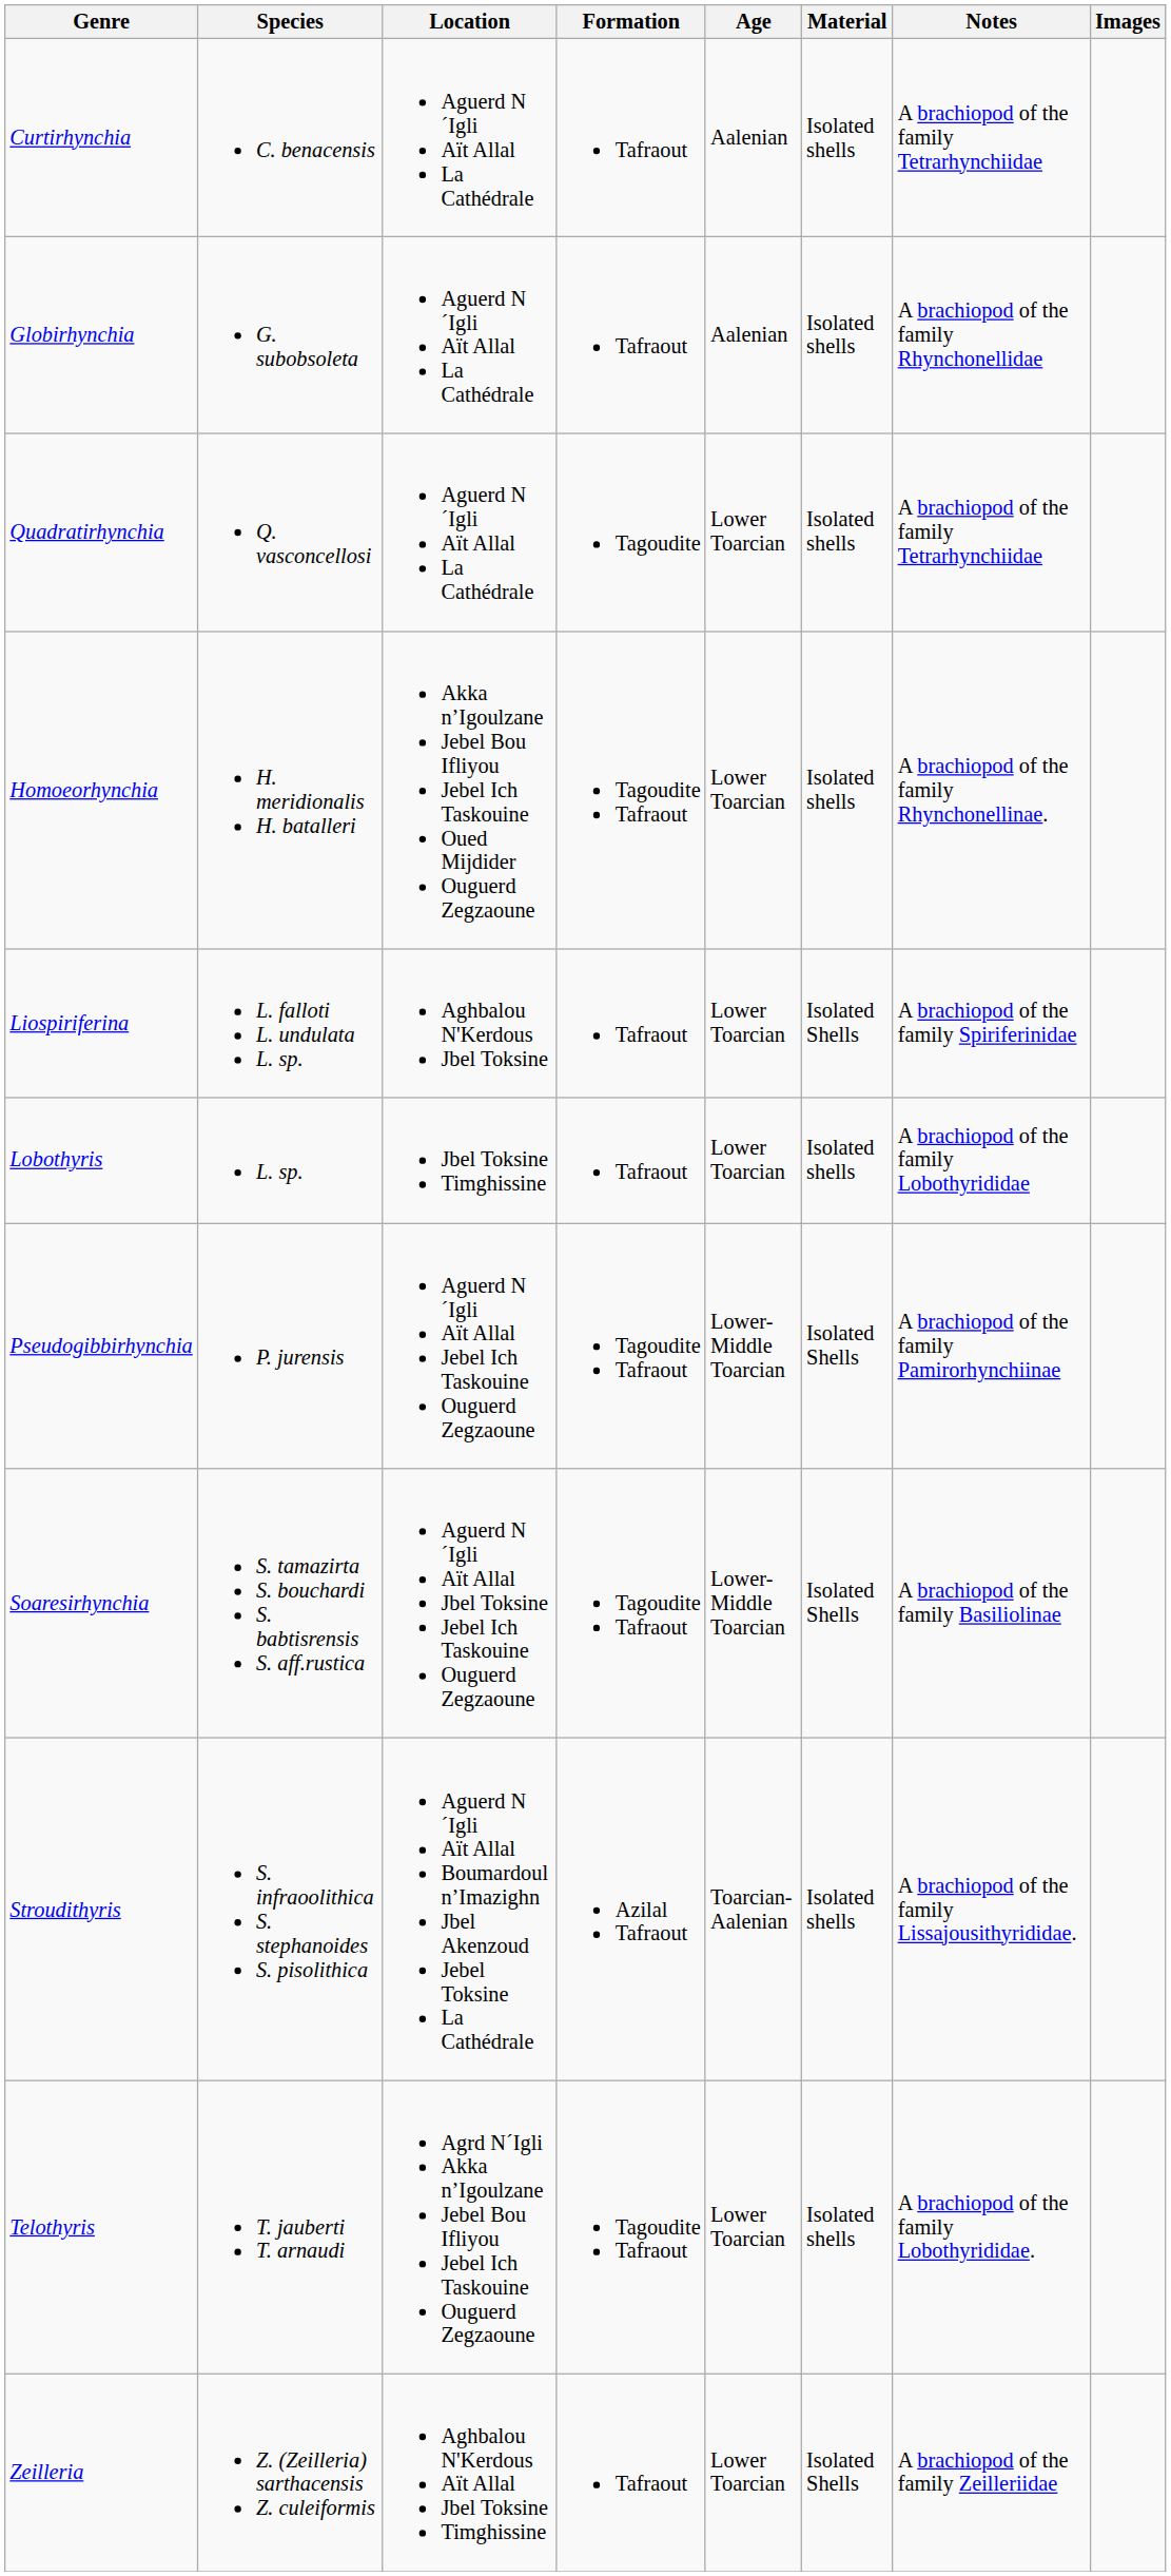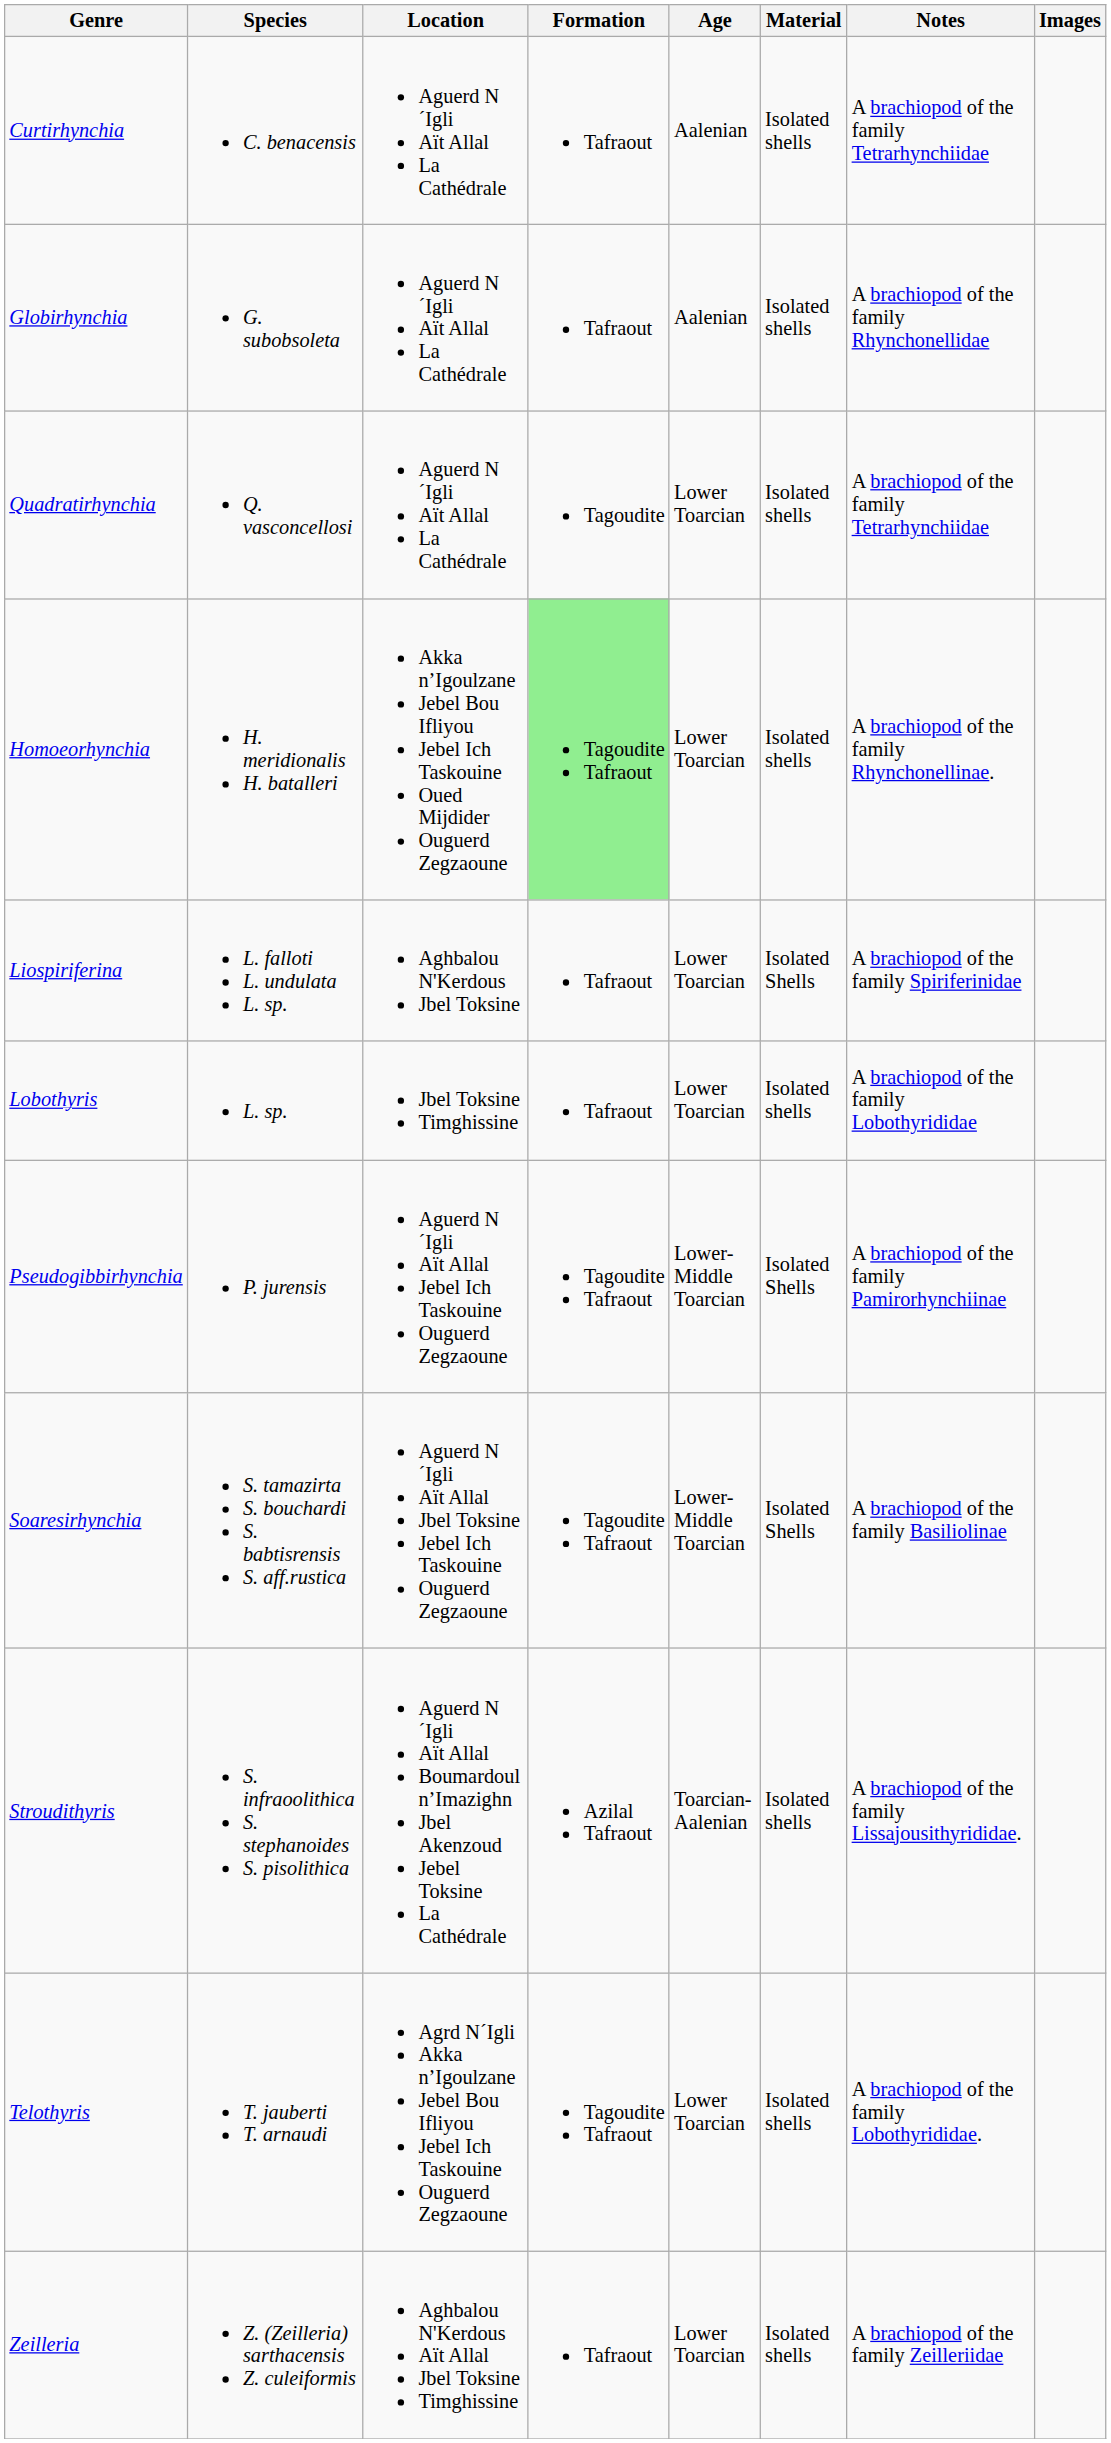Homoeorhynchia | Formation: no background -> lightgreen background
Zeilleria | Material: Isolated Shells -> Isolated shells
